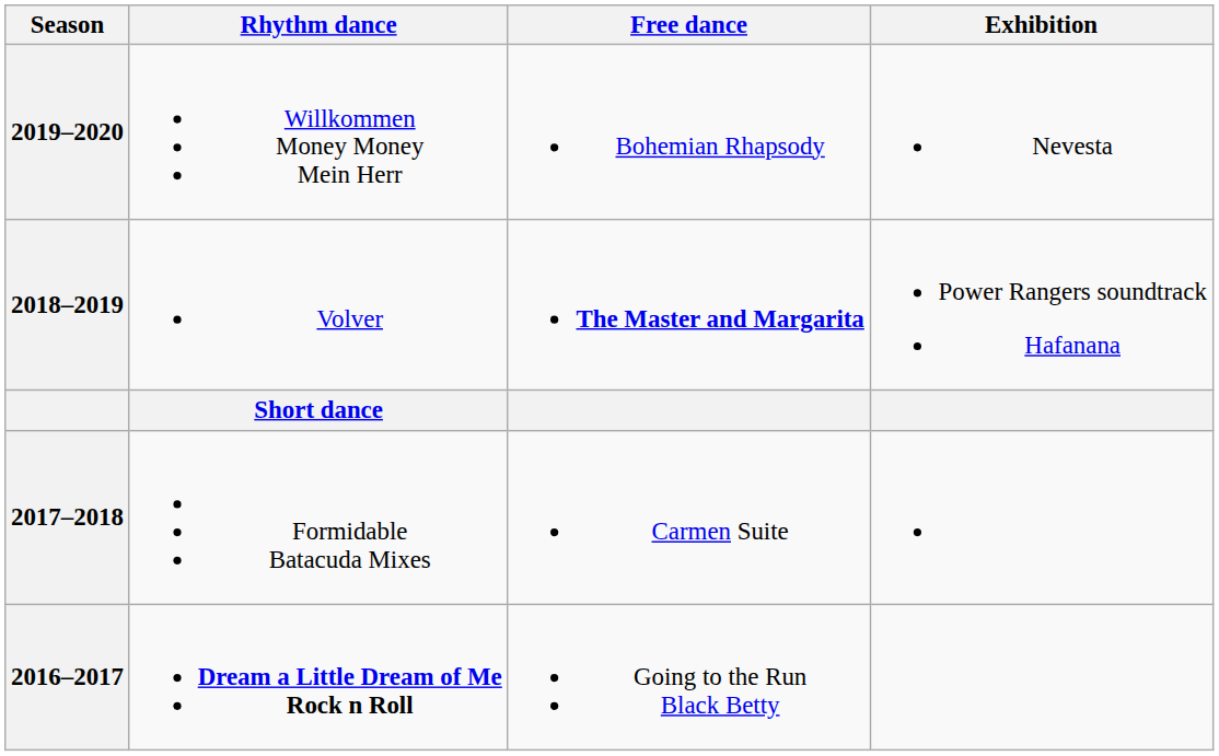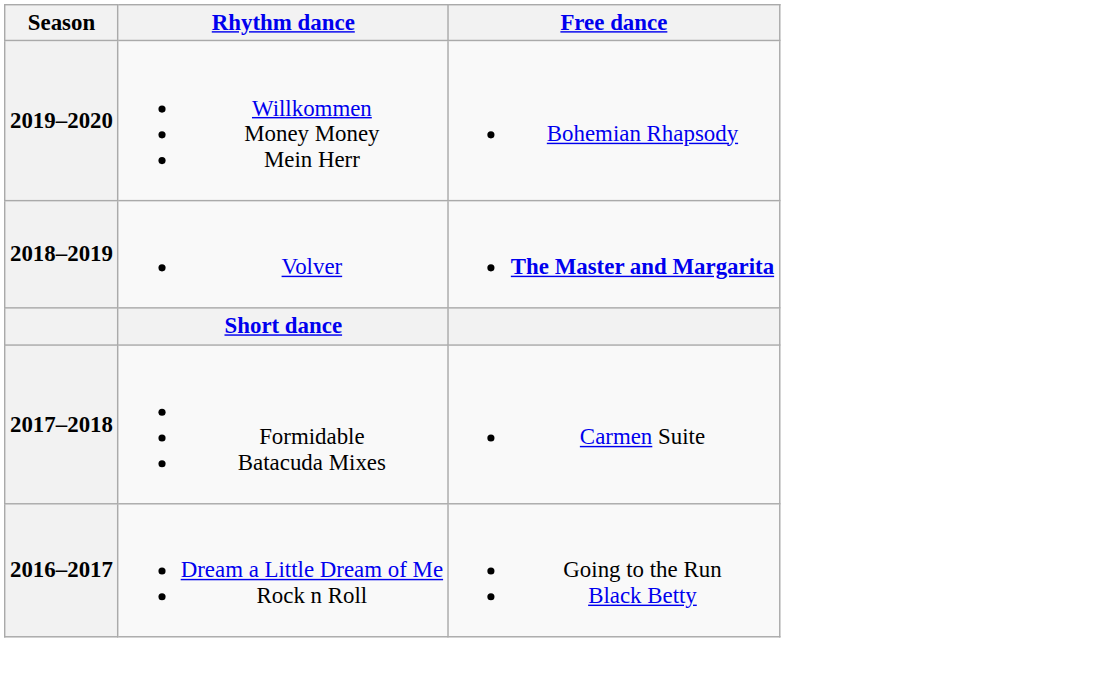- column: Exhibition | Nevesta | Power Rangers soundtrack Hafanana
2016–2017 | Rhythm dance: bold -> normal
